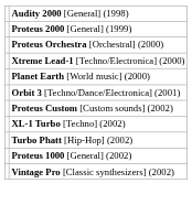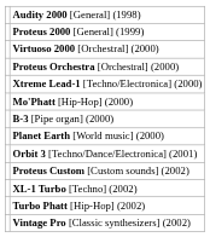+ row: Virtuoso 2000 [Orchestral] (2000)
+ row: Mo'Phatt [Hip-Hop] (2000)
+ row: B-3 [Pipe organ] (2000)
- row: Proteus 1000 [General] (2002)
